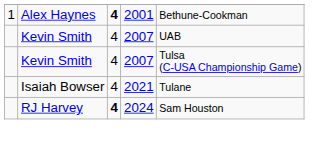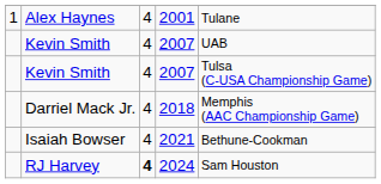Alex Haynes | column 3: bold -> normal
Alex Haynes | column 5: Bethune-Cookman -> Tulane
+ row: Darriel Mack Jr. | 4 | 2018 | Memphis (AAC Championship Game)
Isaiah Bowser | column 5: Tulane -> Bethune-Cookman
